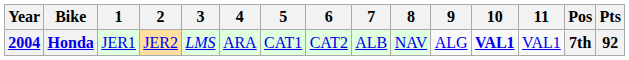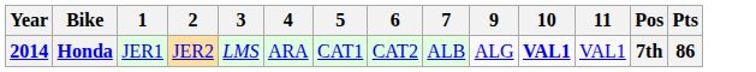- column: 8 | NAV
Honda | Year: 2004 -> 2014
Honda | Pts: 92 -> 86
